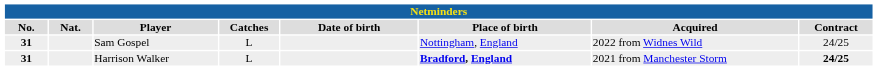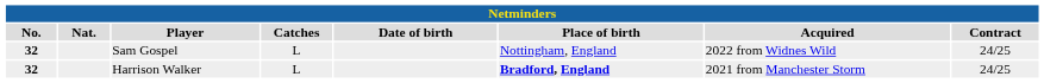Sam Gospel | No.: 31 -> 32
Harrison Walker | No.: 31 -> 32
Harrison Walker | Contract: bold -> normal
